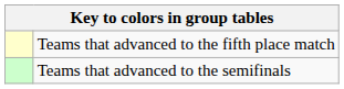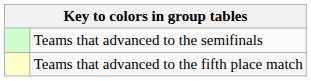rows swapped: Teams that advanced to the semifinals <-> Teams that advanced to the fifth place match
